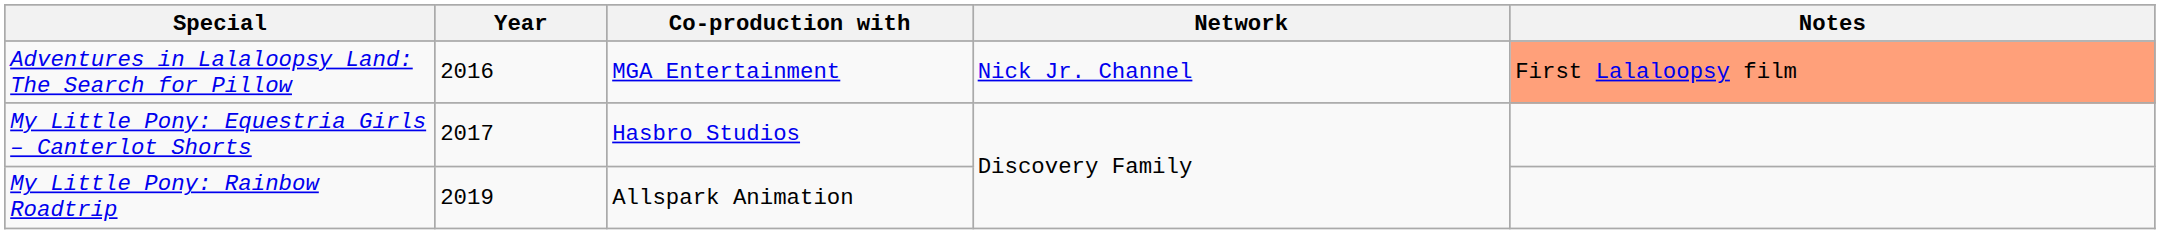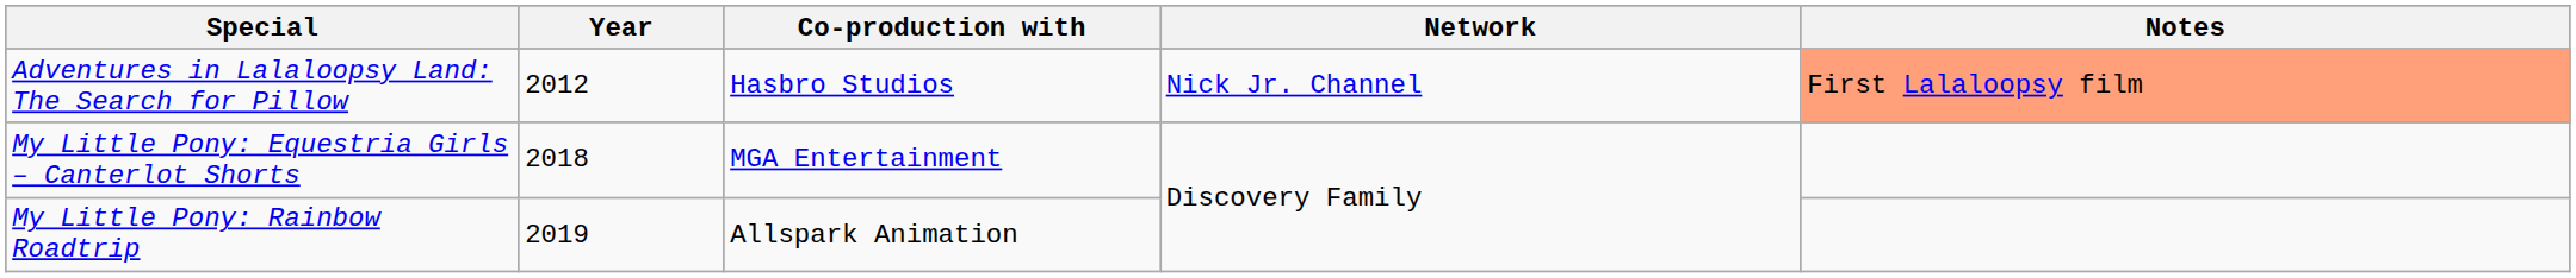Adventures in Lalaloopsy Land: The Search for Pillow | Year: 2016 -> 2012
Adventures in Lalaloopsy Land: The Search for Pillow | Co-production with: MGA Entertainment -> Hasbro Studios
My Little Pony: Equestria Girls – Canterlot Shorts | Year: 2017 -> 2018
My Little Pony: Equestria Girls – Canterlot Shorts | Co-production with: Hasbro Studios -> MGA Entertainment
